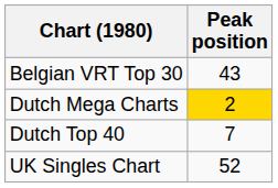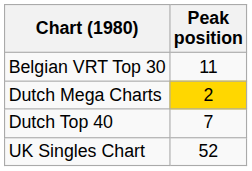Belgian VRT Top 30 | Peak position: 43 -> 11
